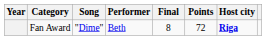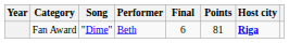Fan Award | Final: 8 -> 6
Fan Award | Points: 72 -> 81
